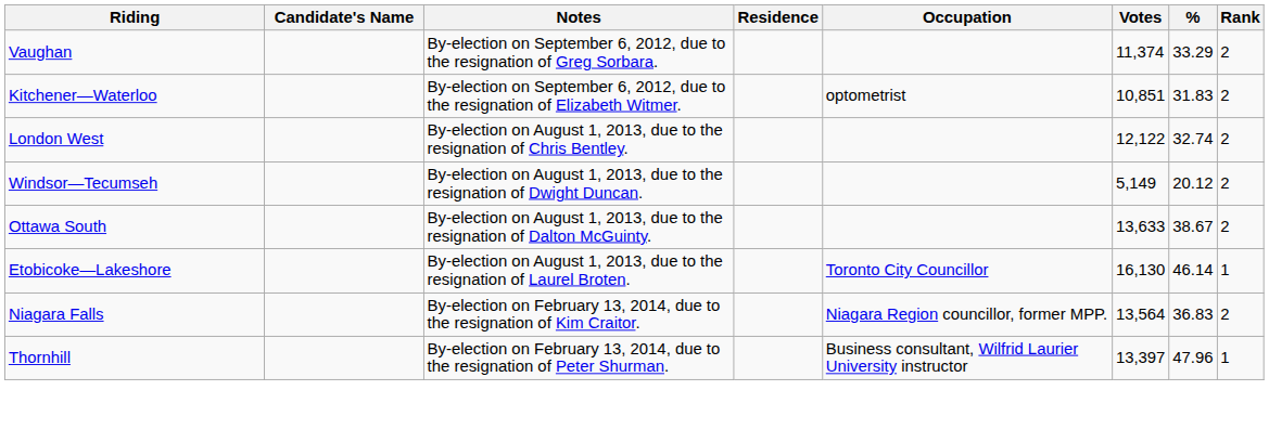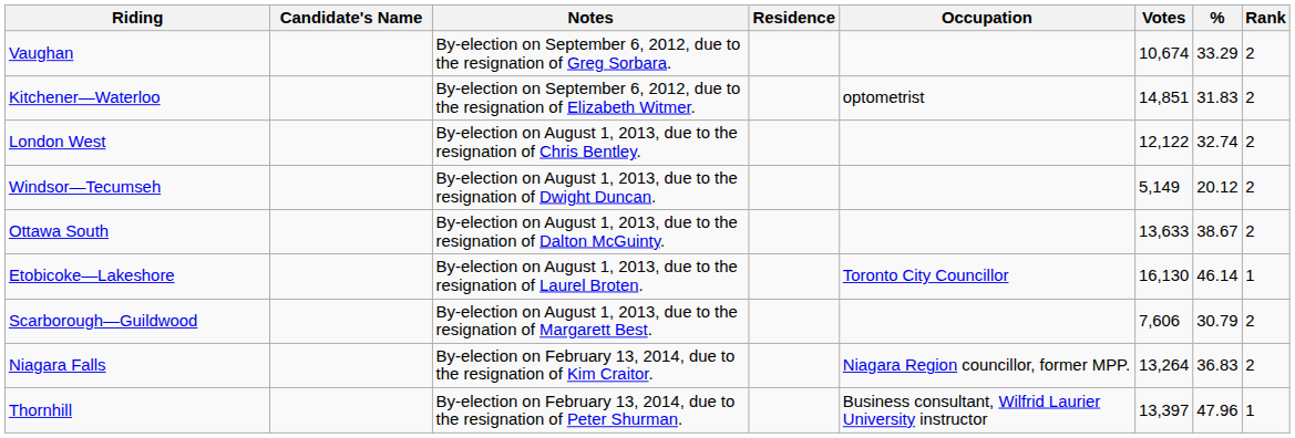Vaughan | Votes: 11,374 -> 10,674
Kitchener—Waterloo | Votes: 10,851 -> 14,851
+ row: Scarborough—Guildwood | By-election on August 1, 2013, due to the resignation of Margarett Best. | 7,606 | 30.79 | 2
Niagara Falls | Votes: 13,564 -> 13,264
